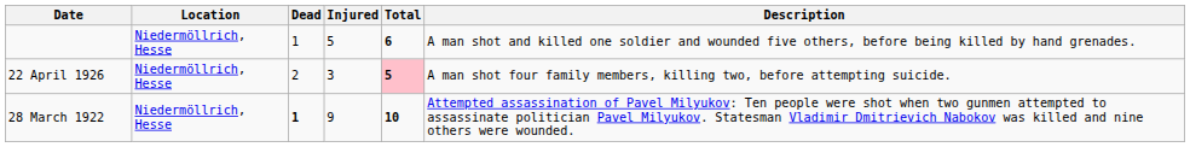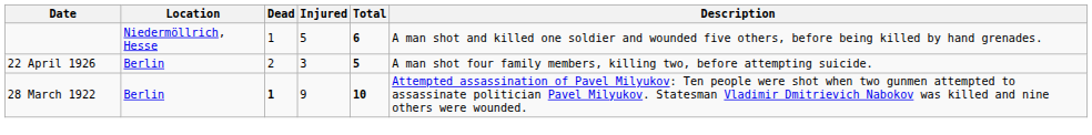22 April 1926 | Location: Niedermöllrich, Hesse -> Berlin
22 April 1926 | Total: pink background -> no background
28 March 1922 | Location: Niedermöllrich, Hesse -> Berlin
